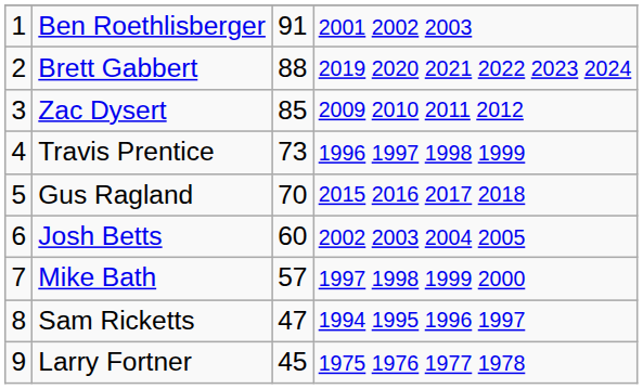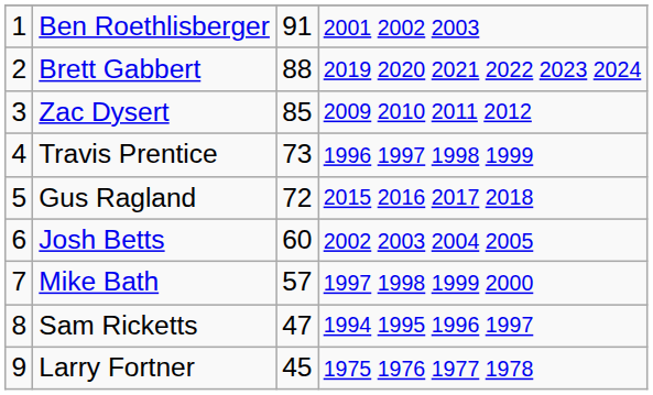Gus Ragland | column 3: 70 -> 72
